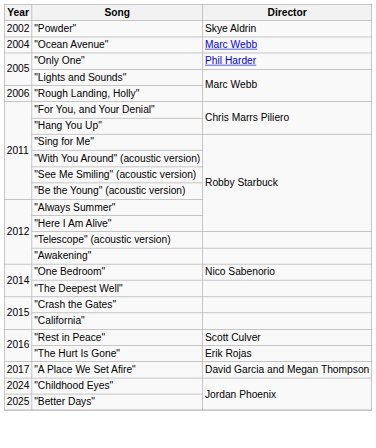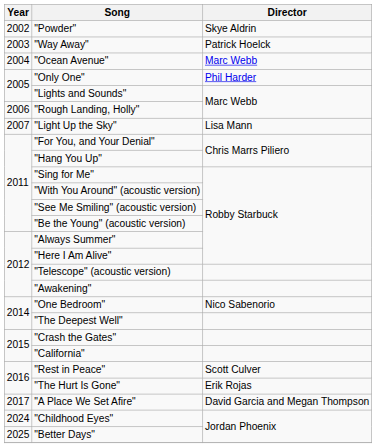+ row: 2003 | "Way Away" | Patrick Hoelck
+ row: 2007 | "Light Up the Sky" | Lisa Mann
